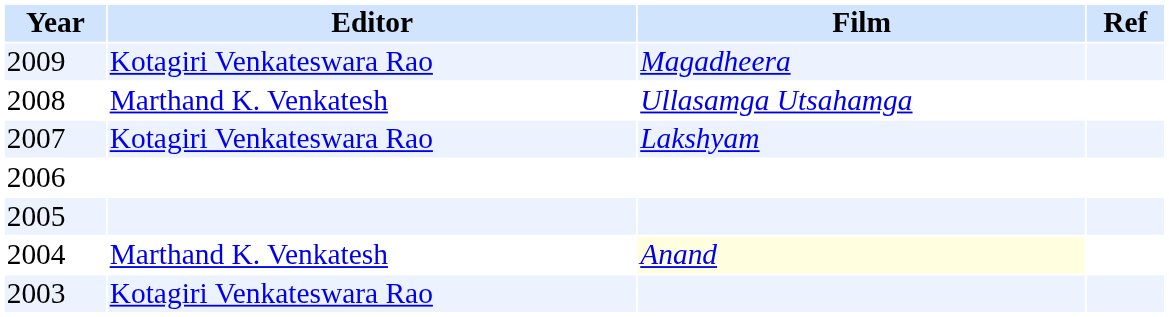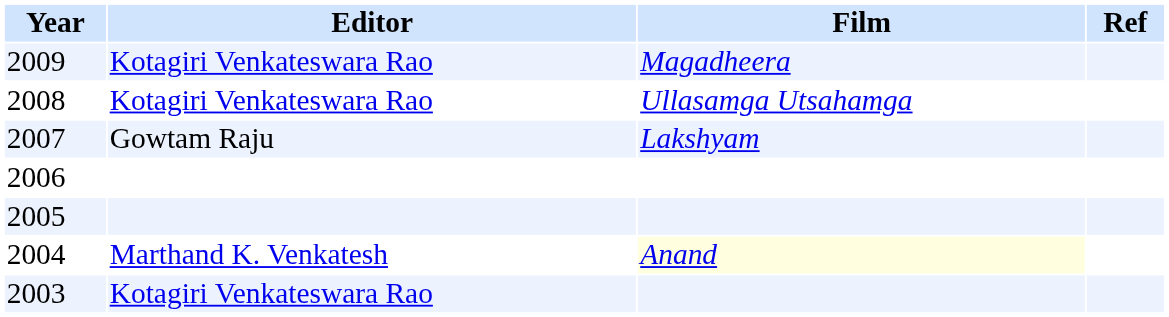2008 | Editor: Marthand K. Venkatesh -> Kotagiri Venkateswara Rao
2007 | Editor: Kotagiri Venkateswara Rao -> Gowtam Raju
